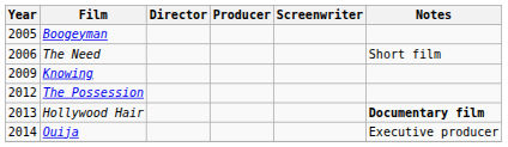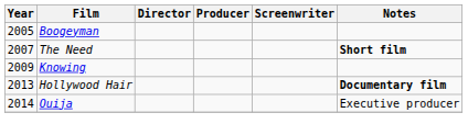The Need | Year: 2006 -> 2007
The Need | Notes: normal -> bold
- row: 2012 | The Possession
